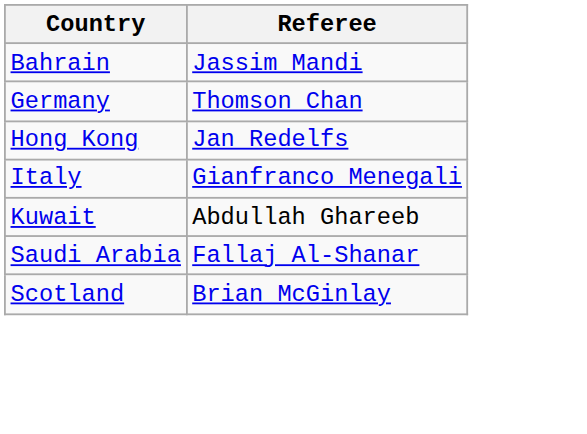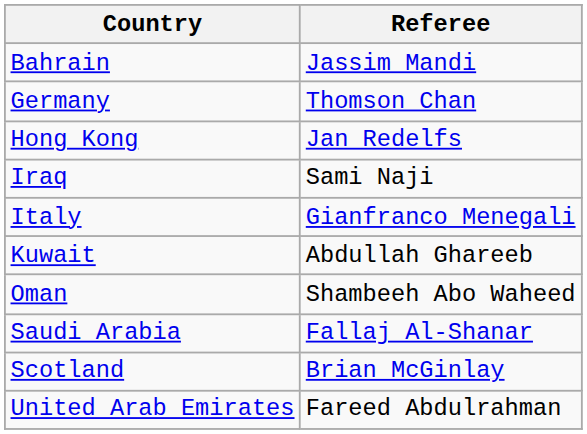+ row: Iraq | Sami Naji
+ row: Oman | Shambeeh Abo Waheed
+ row: United Arab Emirates | Fareed Abdulrahman
